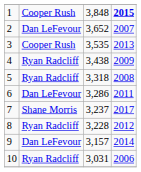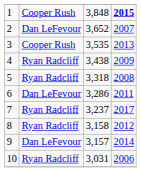7 | column 2: Shane Morris -> Ryan Radcliff
8 | column 3: 3,228 -> 3,158
